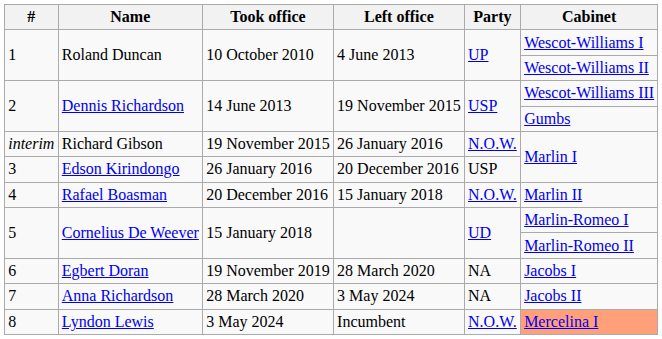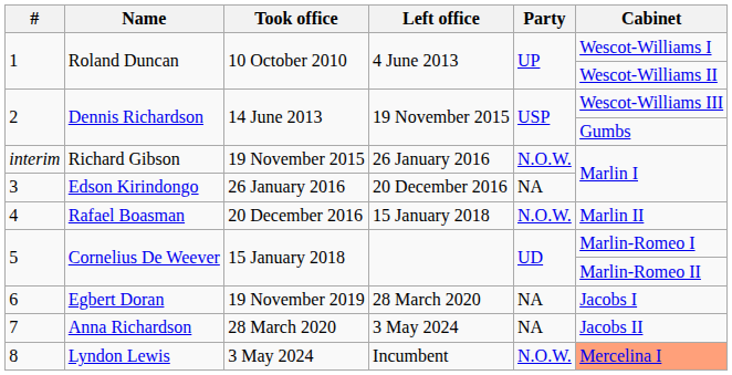3 | Party: USP -> NA
